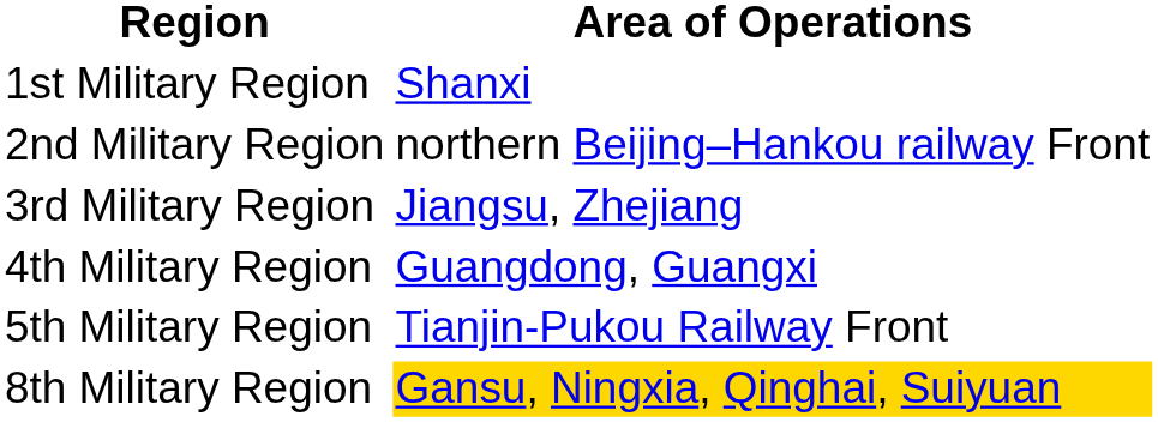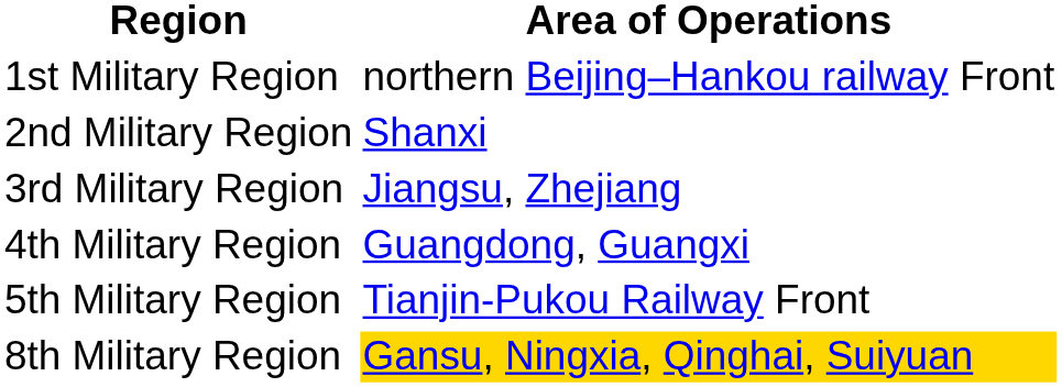1st Military Region | Area of Operations: Shanxi -> northern Beijing–Hankou railway Front
2nd Military Region | Area of Operations: northern Beijing–Hankou railway Front -> Shanxi
